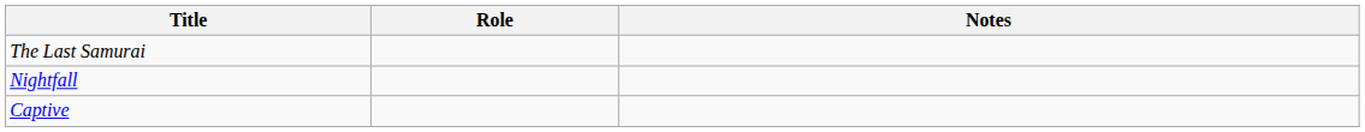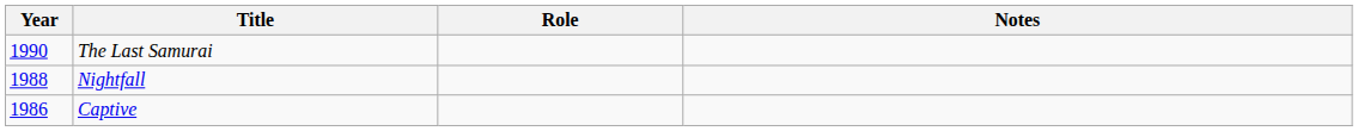+ column: Year | 1990 | 1988 | 1986
